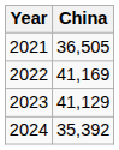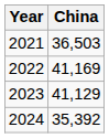2021 | China: 36,505 -> 36,503
